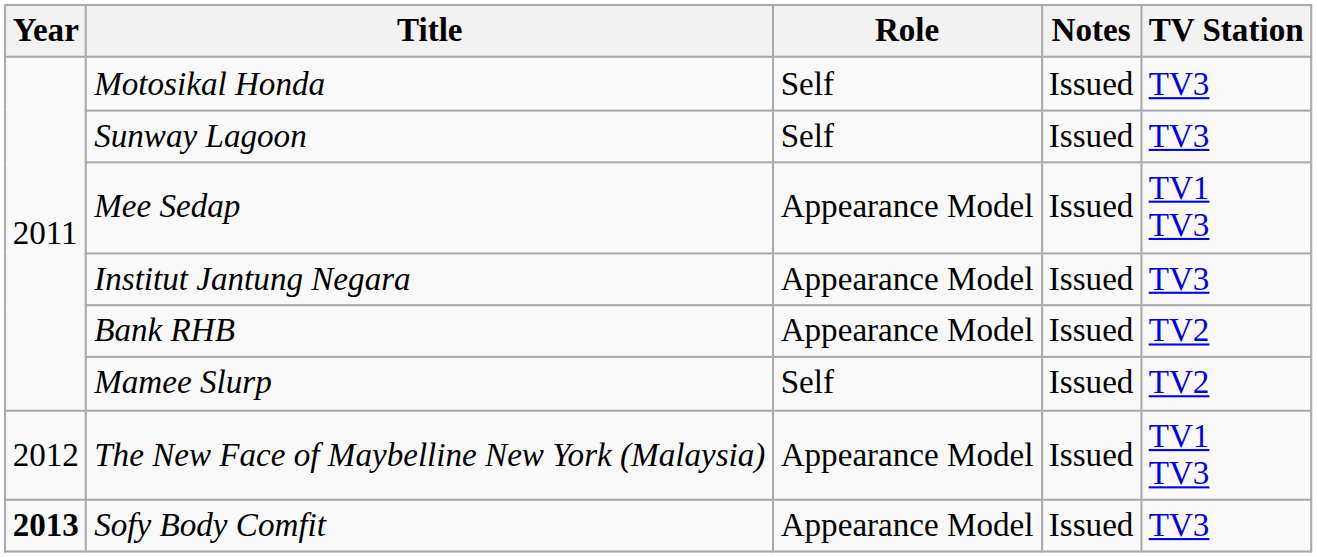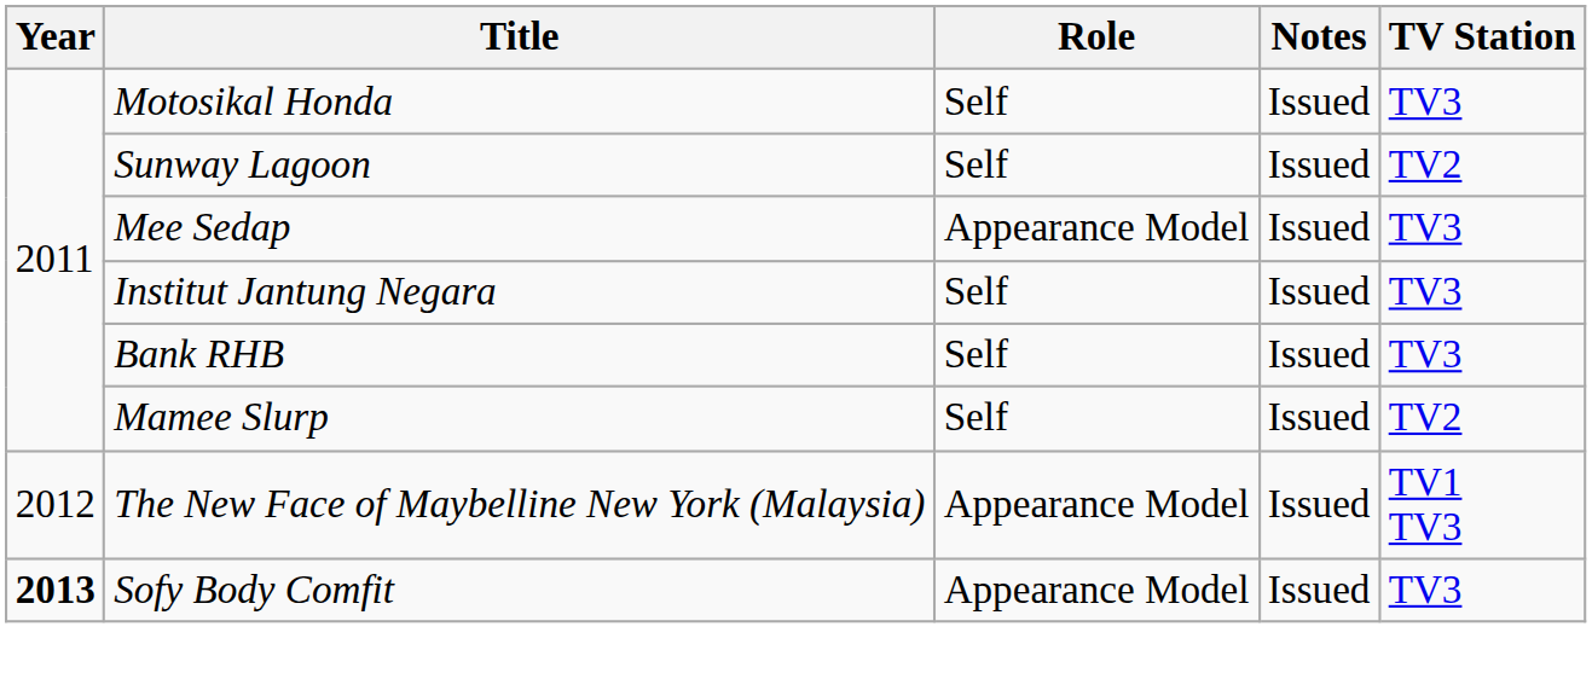Sunway Lagoon | TV Station: TV3 -> TV2
Mee Sedap | TV Station: TV1 TV3 -> TV3
Institut Jantung Negara | Role: Appearance Model -> Self
Bank RHB | Role: Appearance Model -> Self
Bank RHB | TV Station: TV2 -> TV3
